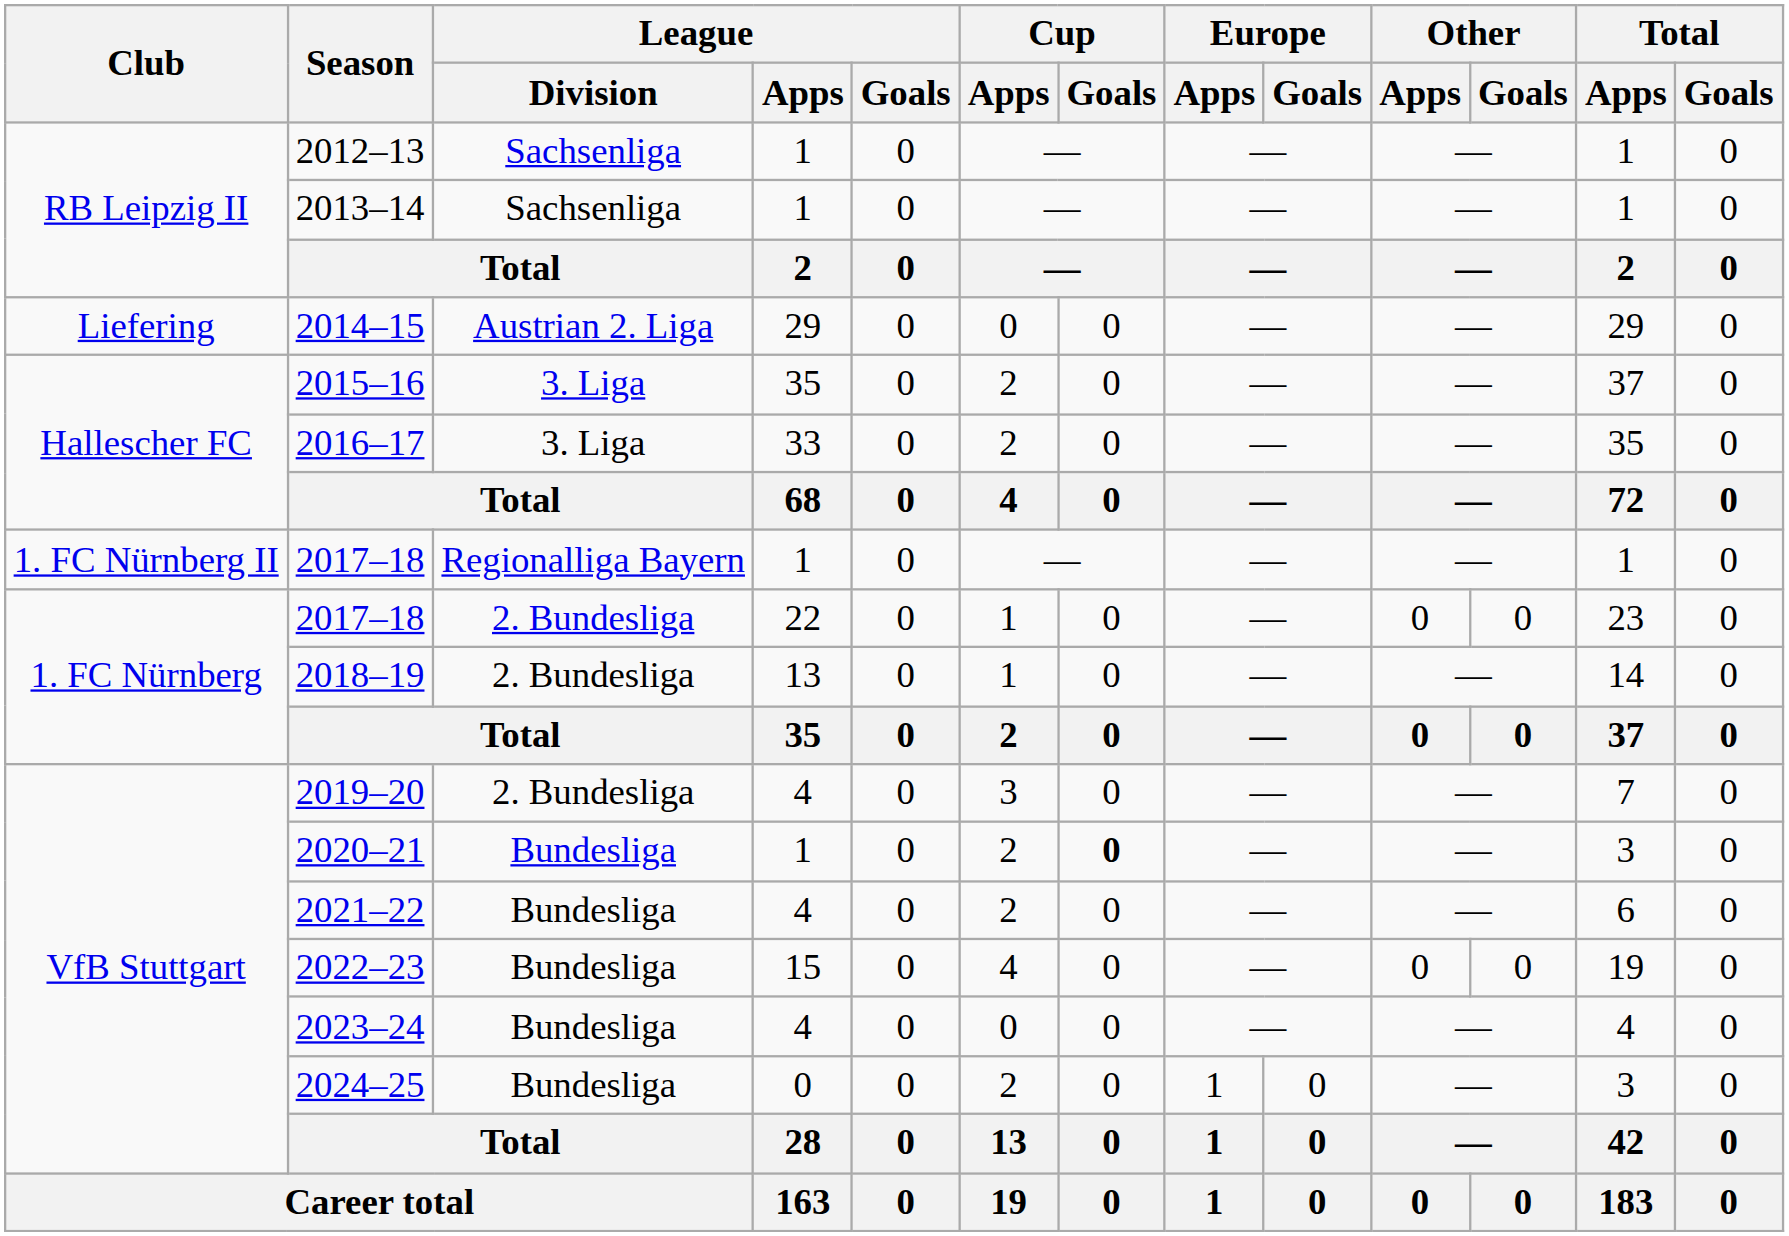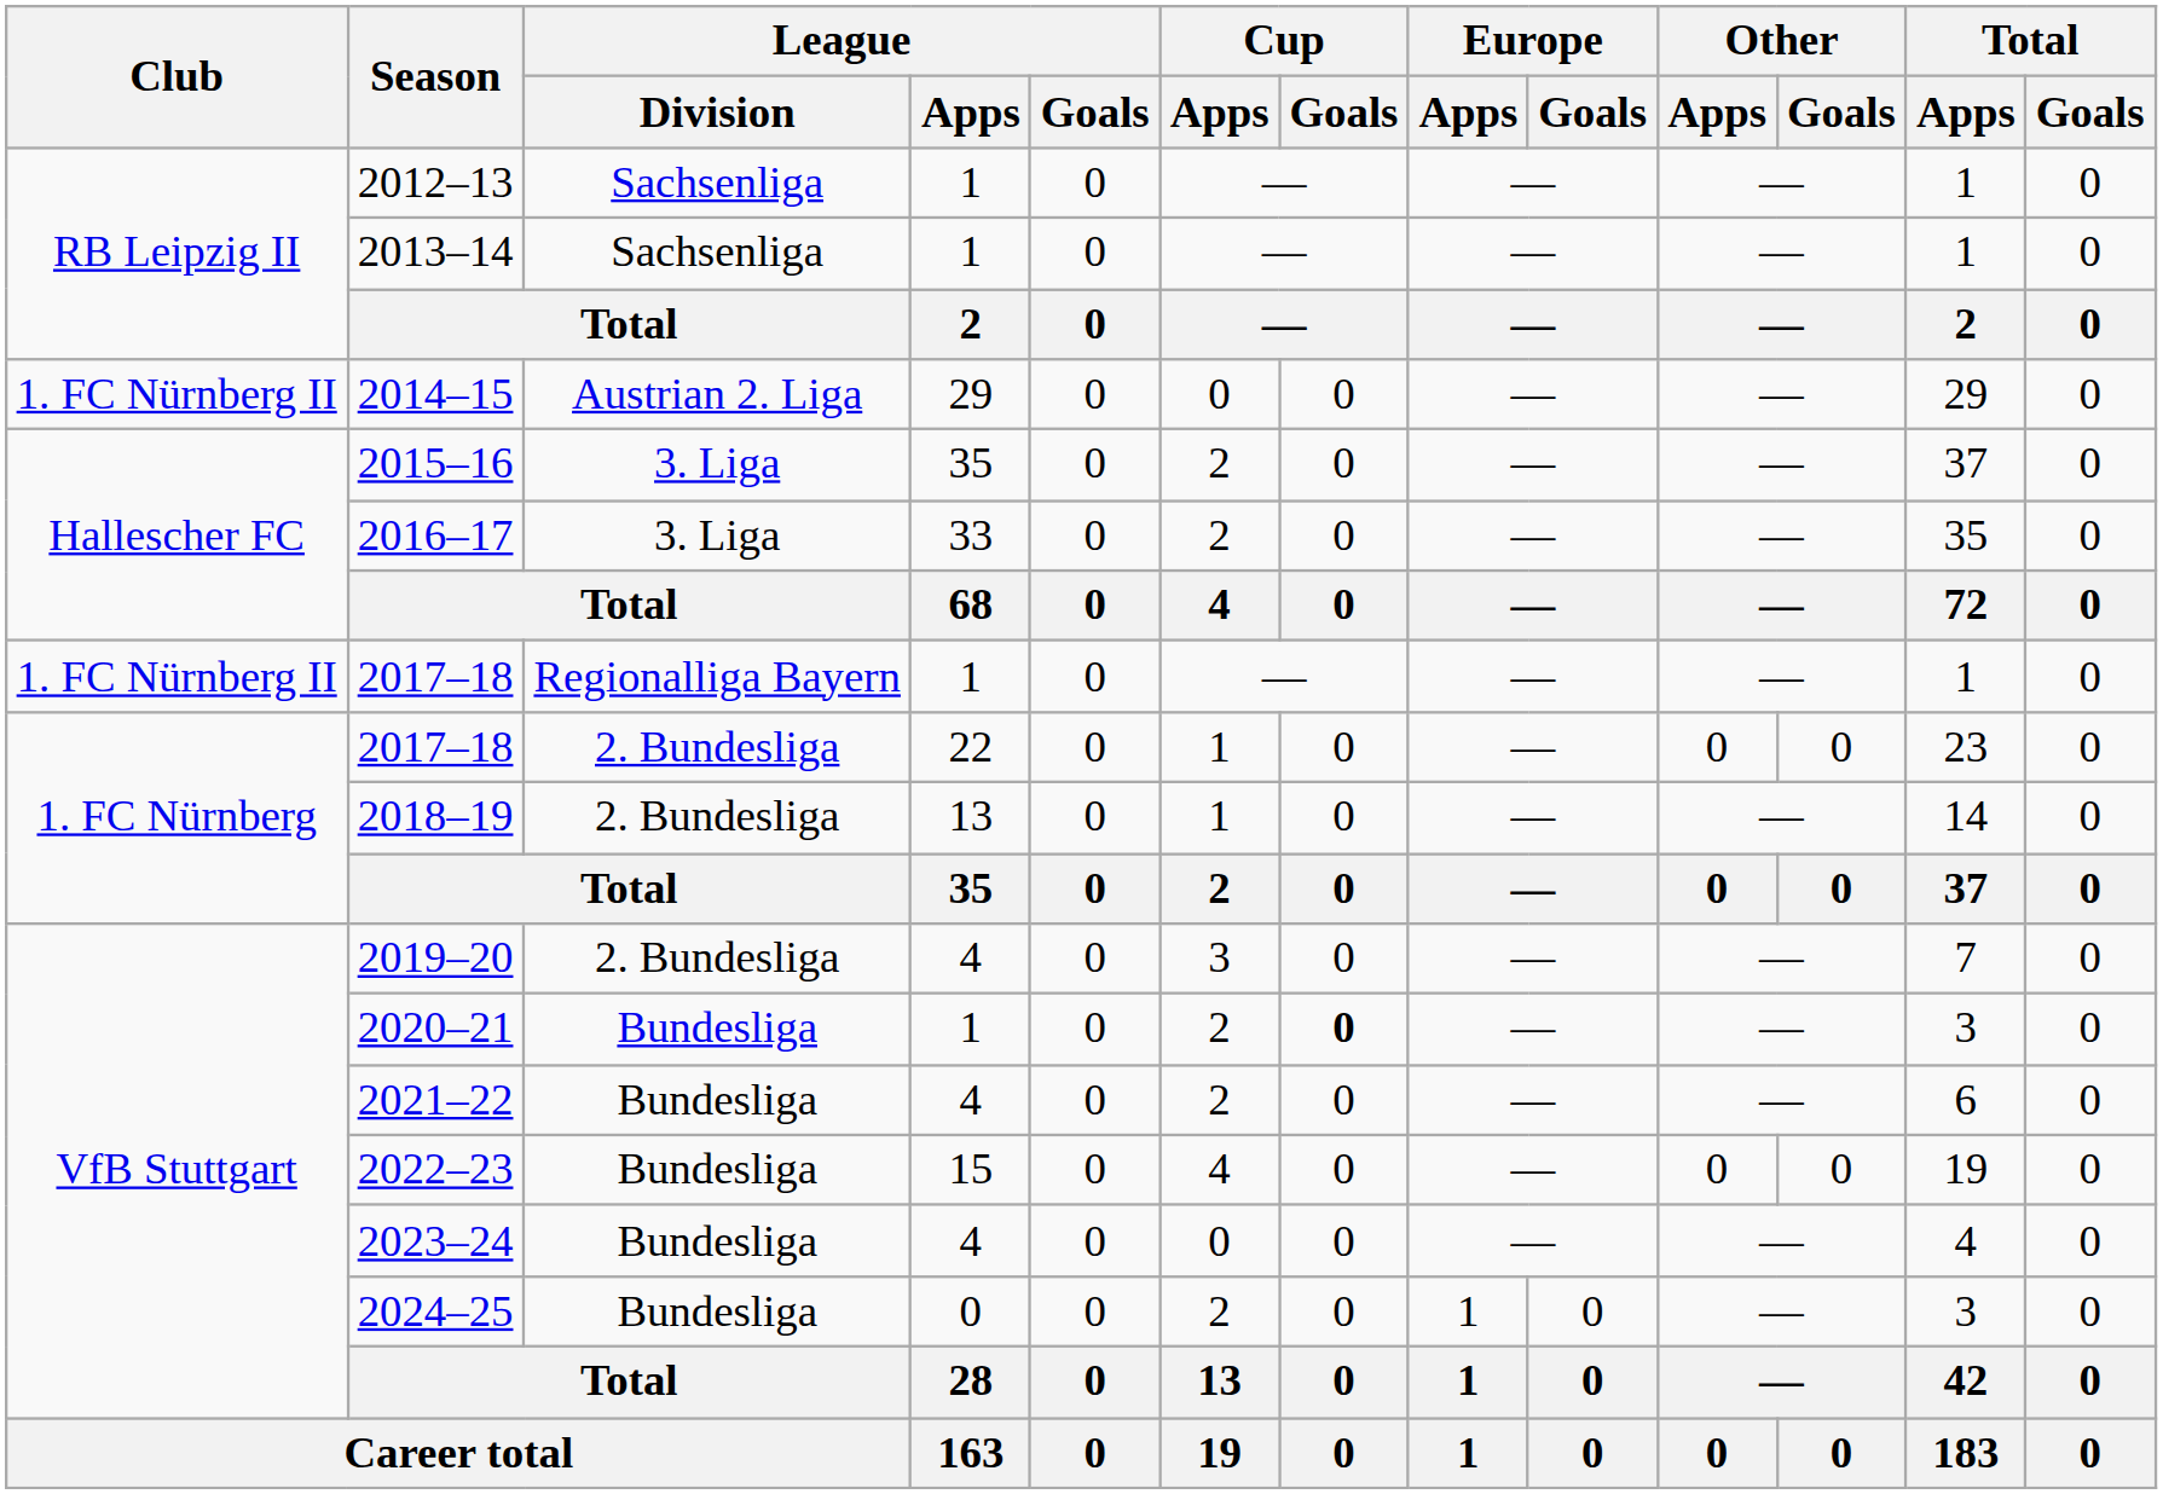2014–15 | Club: Liefering -> 1. FC Nürnberg II
